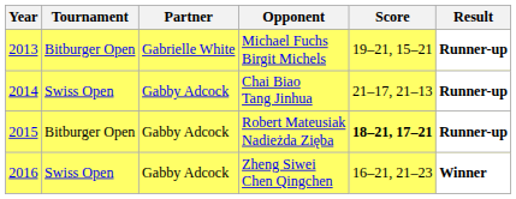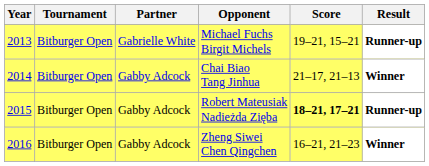Chai Biao Tang Jinhua | Tournament: Swiss Open -> Bitburger Open
Chai Biao Tang Jinhua | Result: Runner-up -> Winner
Zheng Siwei Chen Qingchen | Tournament: Swiss Open -> Bitburger Open
